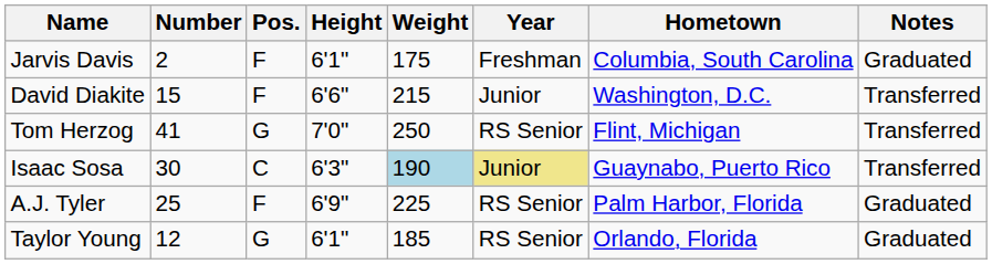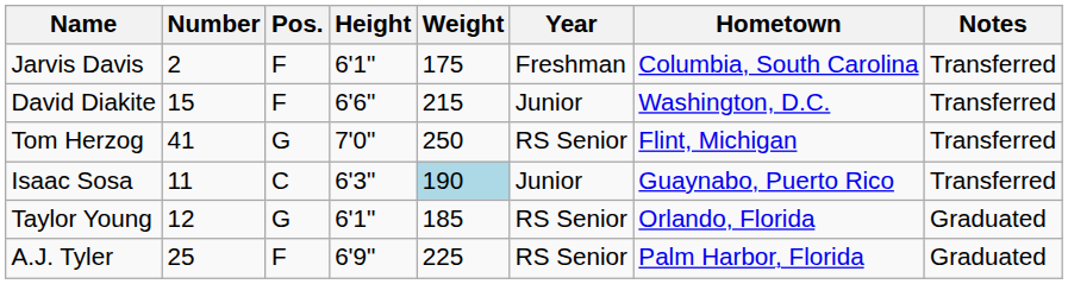Jarvis Davis | Notes: Graduated -> Transferred
Isaac Sosa | Number: 30 -> 11
Isaac Sosa | Year: khaki background -> no background
rows swapped: A.J. Tyler <-> Taylor Young
